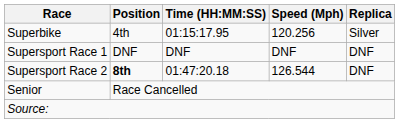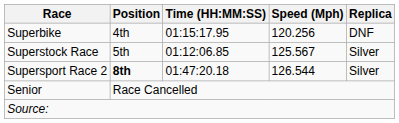Superbike | Replica: Silver -> DNF
+ row: Superstock Race | 5th | 01:12:06.85 | 125.567 | Silver
- row: Supersport Race 1 | DNF | DNF | DNF | DNF
Supersport Race 2 | Replica: DNF -> Silver
